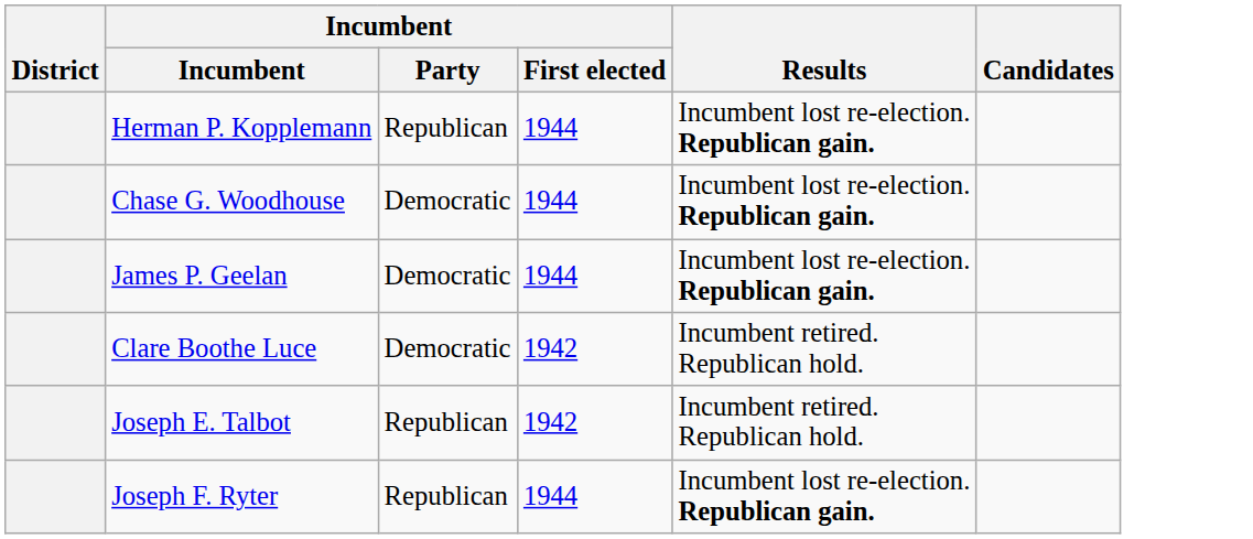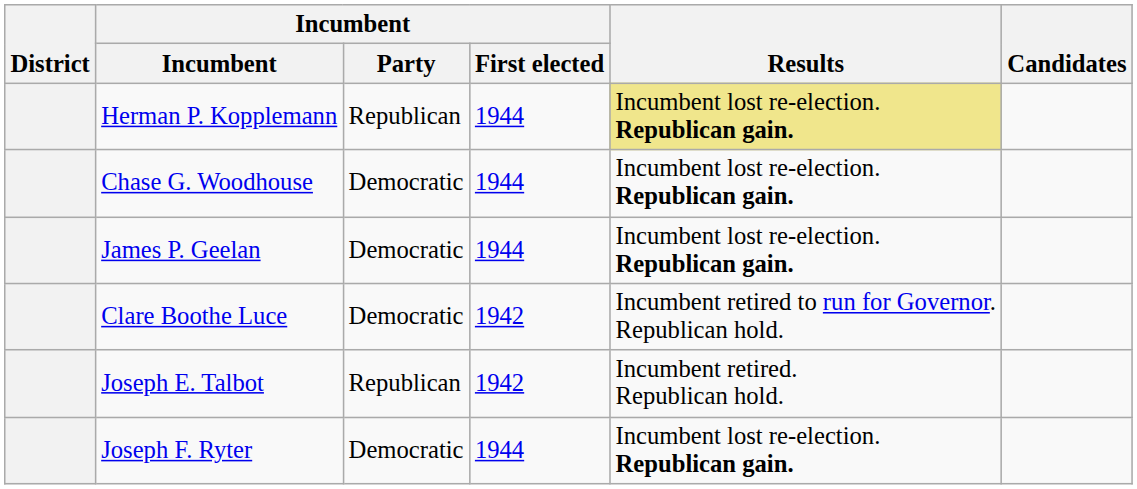Herman P. Kopplemann | Results: no background -> khaki background
Clare Boothe Luce | Results: Incumbent retired. Republican hold. -> Incumbent retired to run for Governor. Republican hold.
Joseph F. Ryter | Incumbent / Party: Republican -> Democratic
